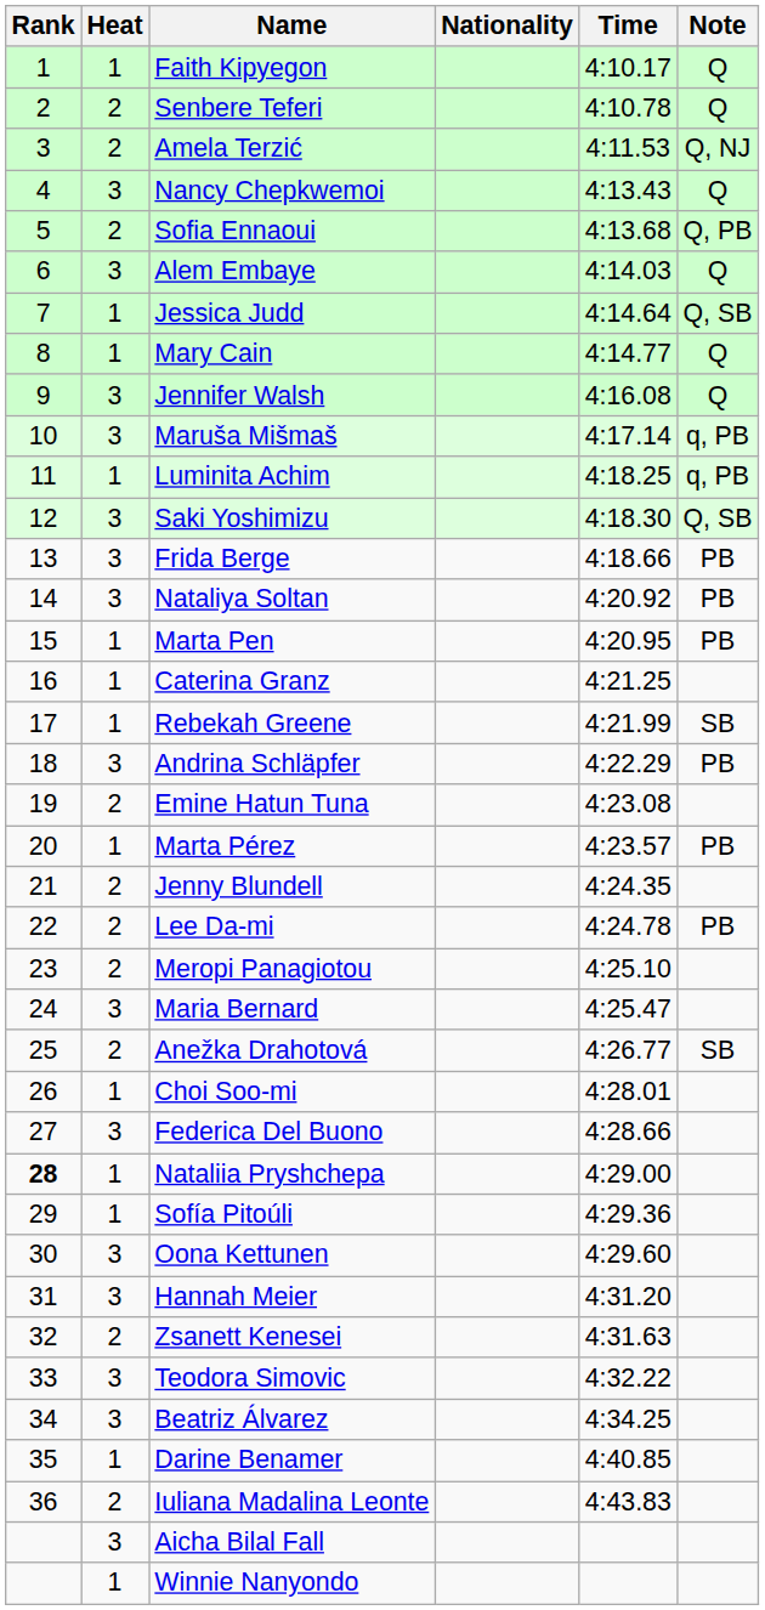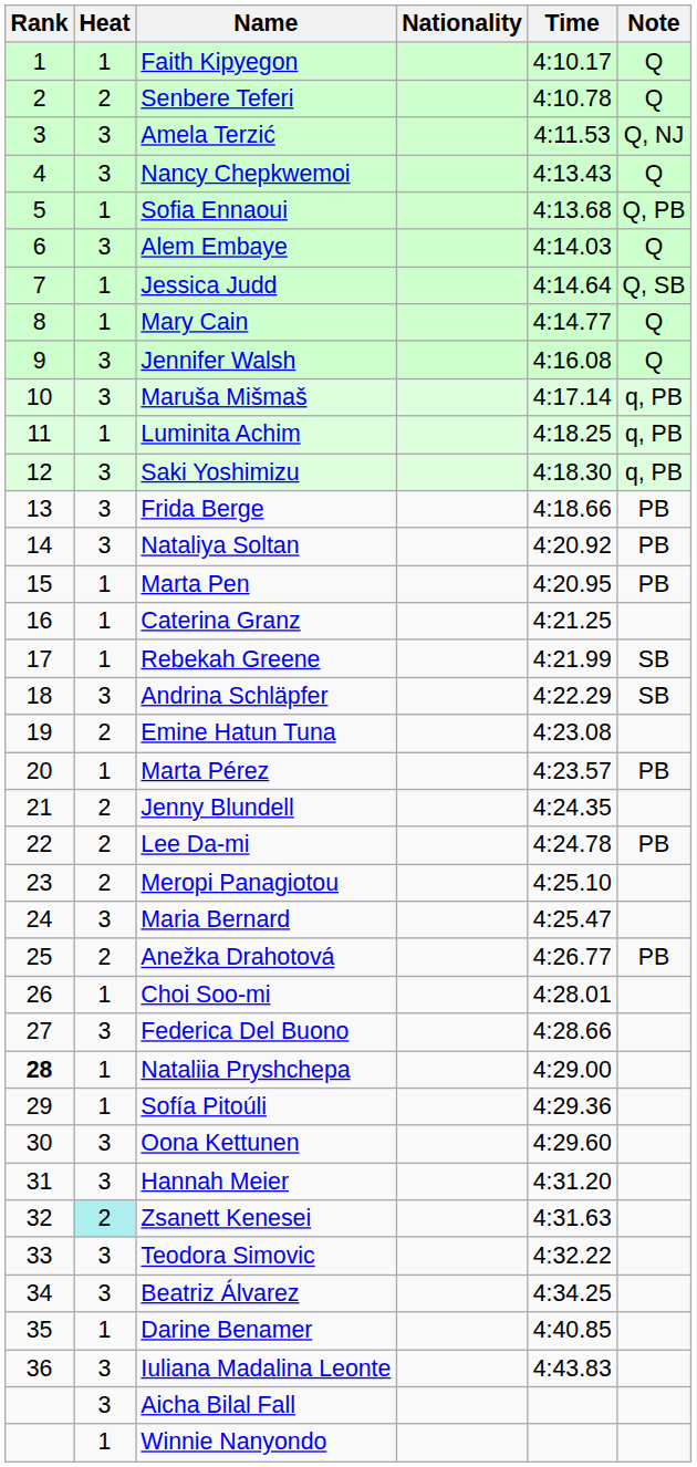Amela Terzić | Heat: 2 -> 3
Sofia Ennaoui | Heat: 2 -> 1
Saki Yoshimizu | Note: Q, SB -> q, PB
Andrina Schläpfer | Note: PB -> SB
Anežka Drahotová | Note: SB -> PB
Zsanett Kenesei | Heat: no background -> paleturquoise background
Iuliana Madalina Leonte | Heat: 2 -> 3
